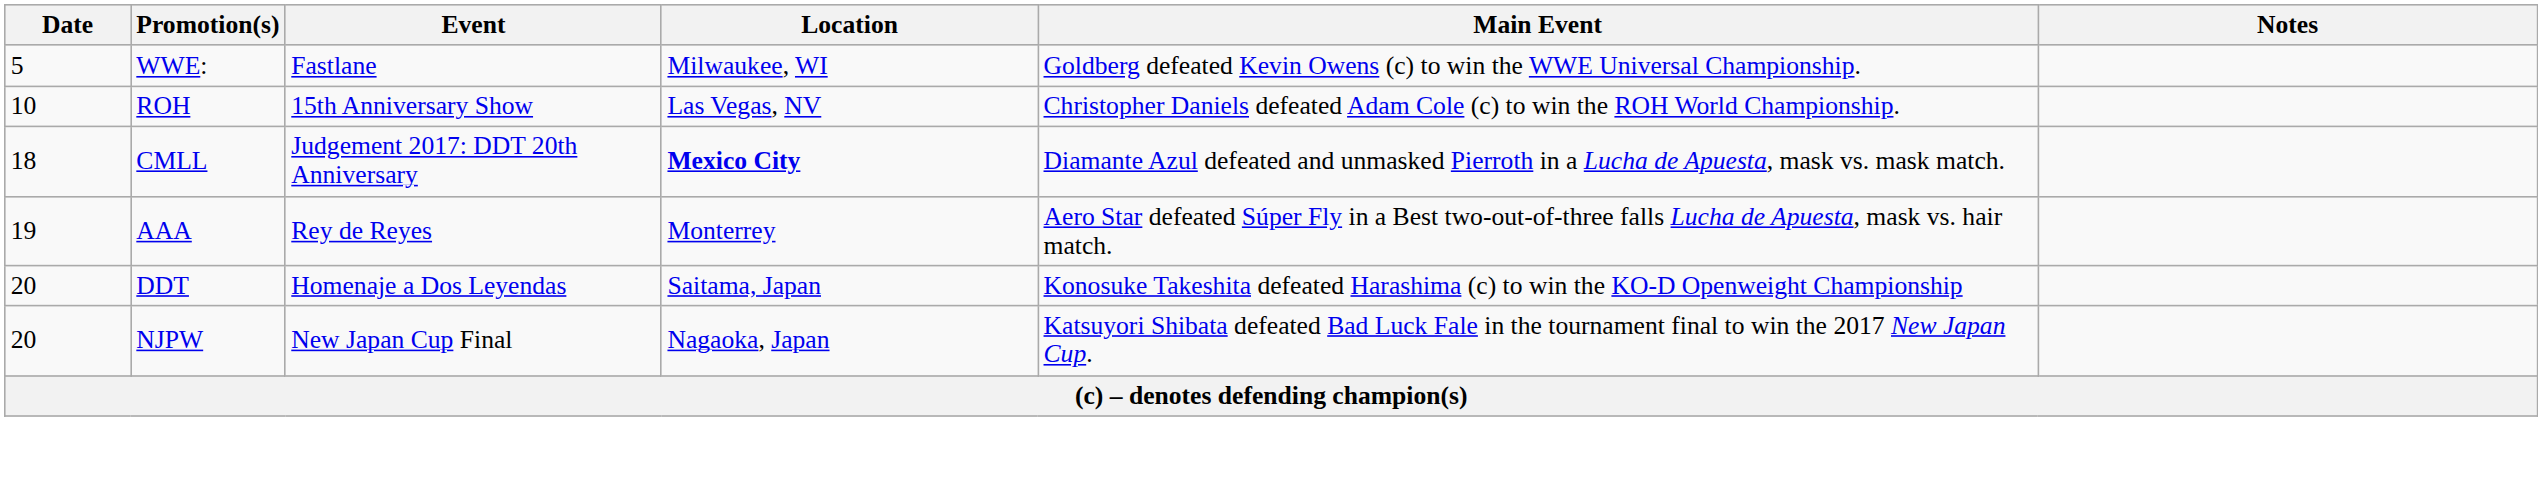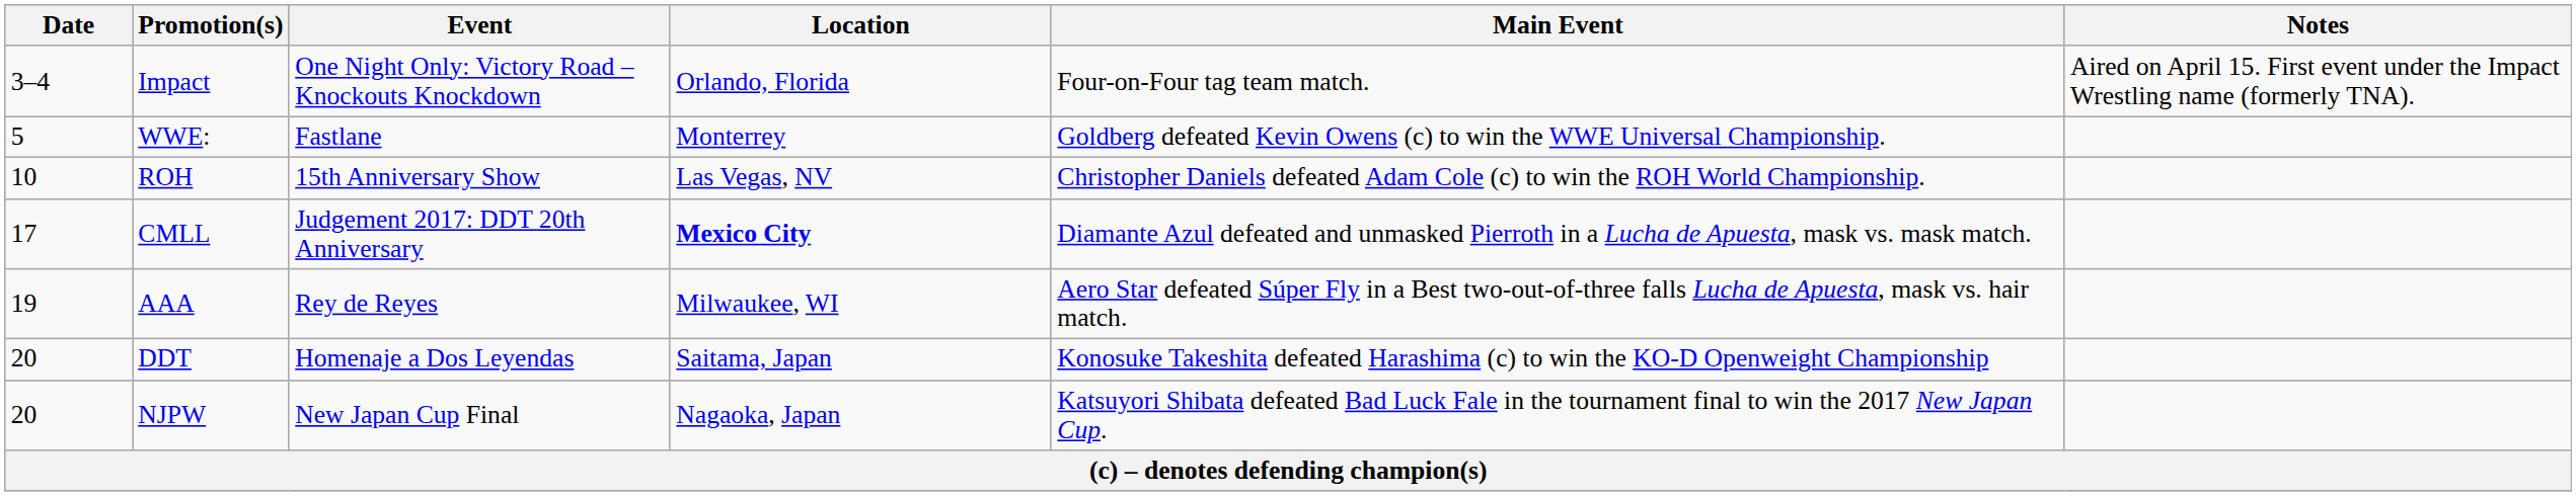+ row: 3–4 | Impact | One Night Only: Victory Road – Knockouts Knockdown | Orlando, Florida | Four-on-Four tag team match. | Aired on April 15. First event under the Impact Wrestling name (formerly TNA).
WWE: | Location: Milwaukee, WI -> Monterrey
CMLL | Date: 18 -> 17
AAA | Location: Monterrey -> Milwaukee, WI
